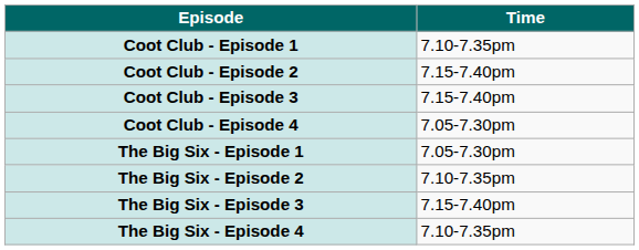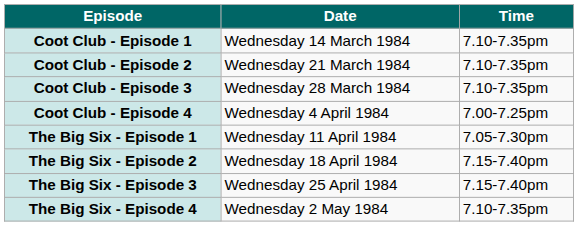+ column: Date | Wednesday 14 March 1984 | Wednesday 21 March 1984 | Wednesday 28 March 1984 | Wednesday 4 April 1984 | Wednesday 11 April 1984 | Wednesday 18 April 1984 | Wednesday 25 April 1984 | Wednesday 2 May 1984
Coot Club - Episode 2 | Time: 7.15-7.40pm -> 7.10-7.35pm
Coot Club - Episode 3 | Time: 7.15-7.40pm -> 7.10-7.35pm
Coot Club - Episode 4 | Time: 7.05-7.30pm -> 7.00-7.25pm
The Big Six - Episode 2 | Time: 7.10-7.35pm -> 7.15-7.40pm
